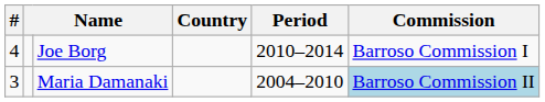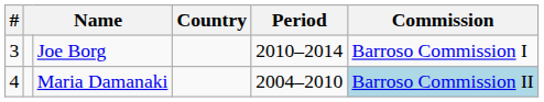Joe Borg | #: 4 -> 3
Maria Damanaki | #: 3 -> 4
